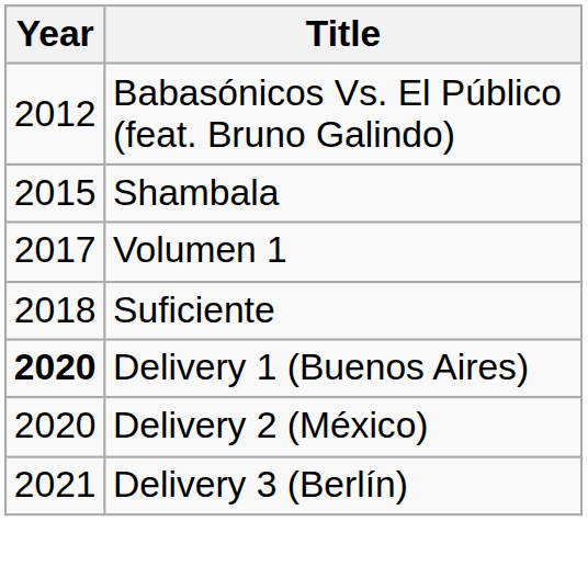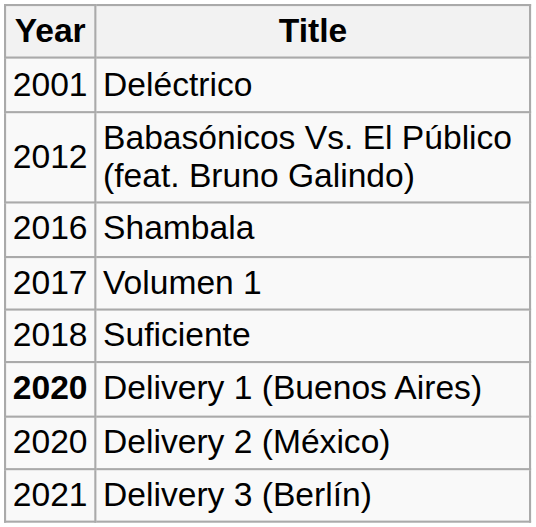+ row: 2001 | Deléctrico
Shambala | Year: 2015 -> 2016
